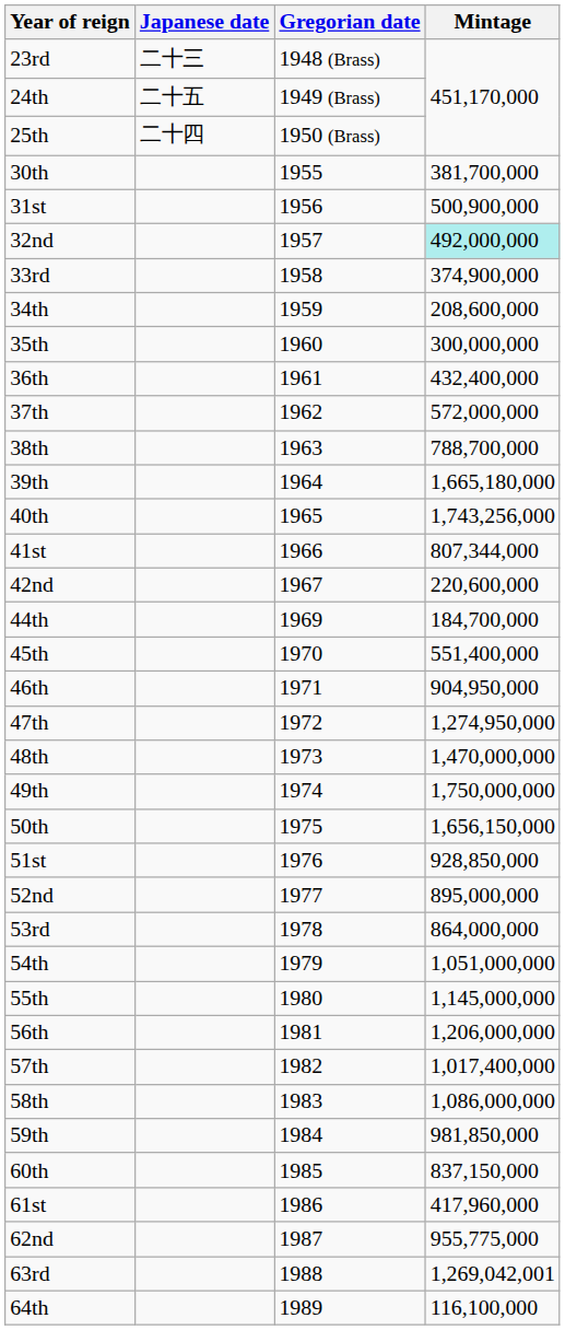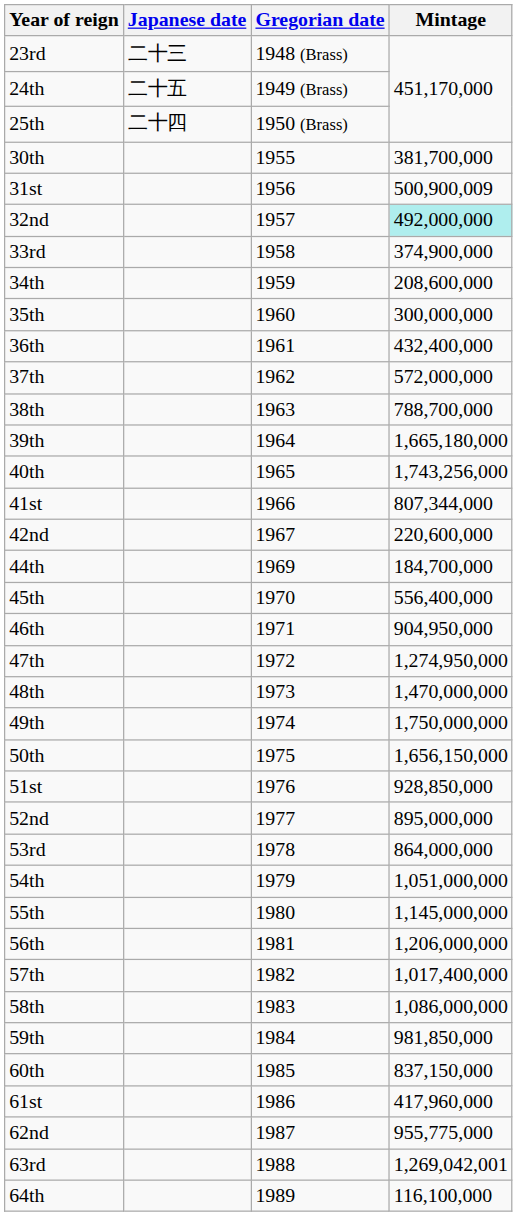31st | Mintage: 500,900,000 -> 500,900,009
45th | Mintage: 551,400,000 -> 556,400,000
